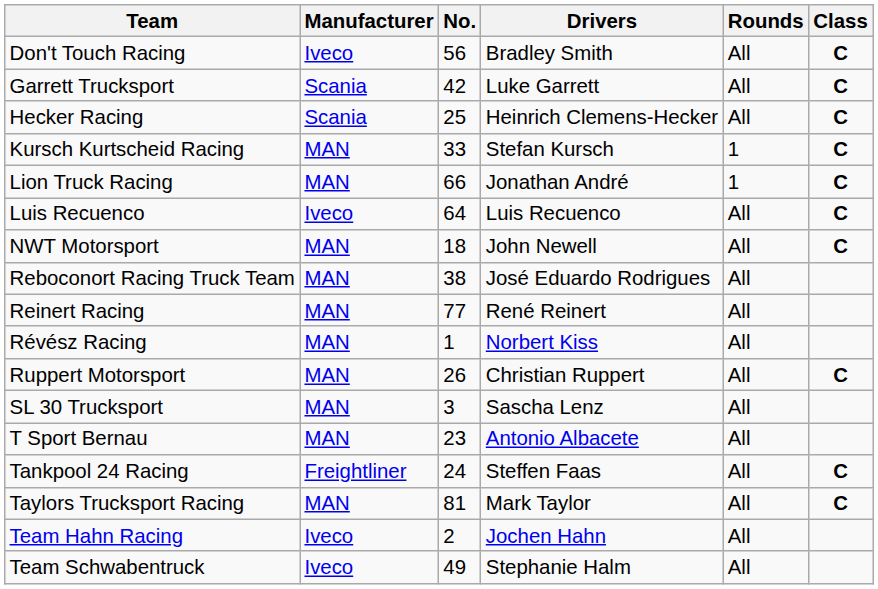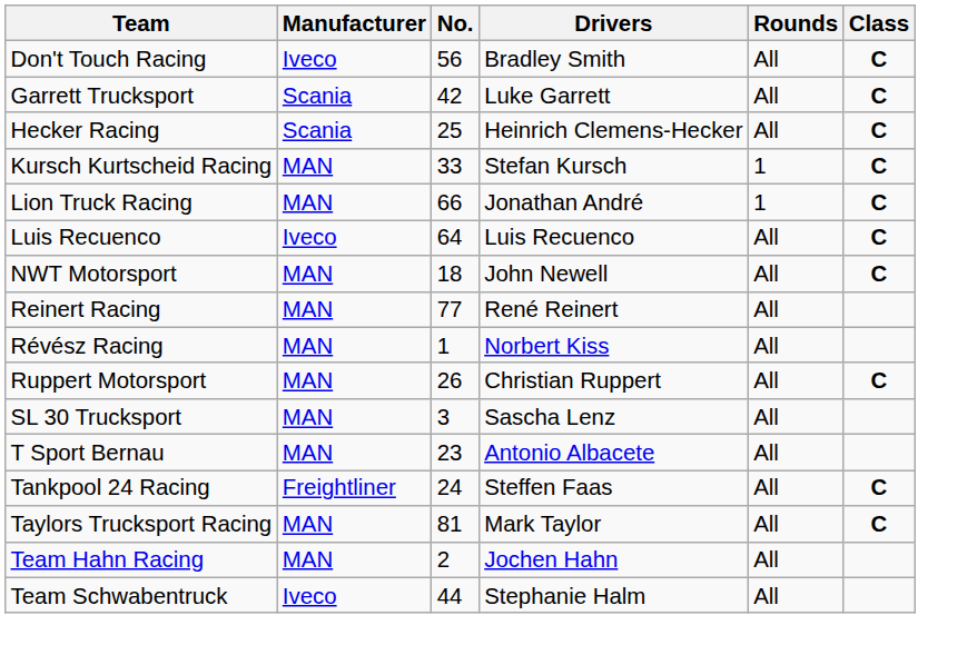- row: Reboconort Racing Truck Team | MAN | 38 | José Eduardo Rodrigues | All
Team Hahn Racing | Manufacturer: Iveco -> MAN
Team Schwabentruck | No.: 49 -> 44
